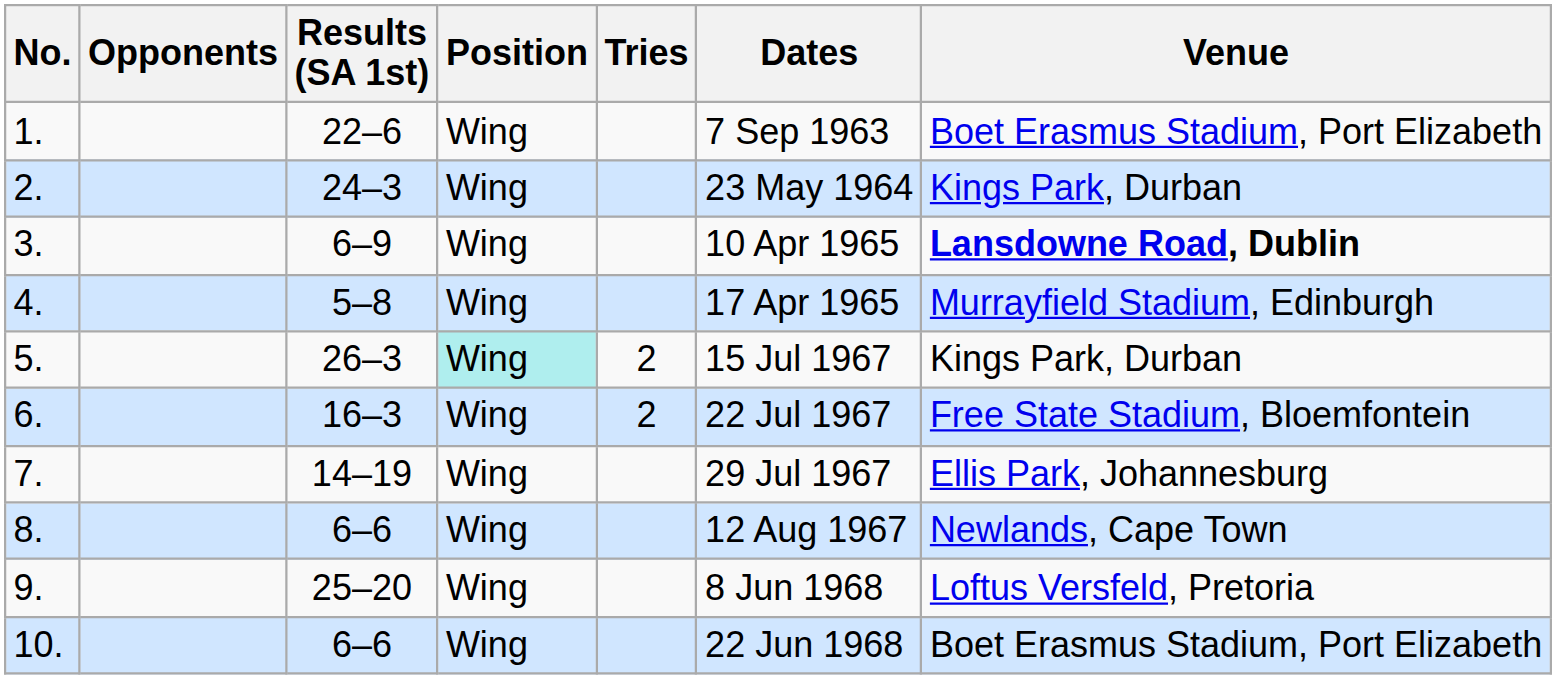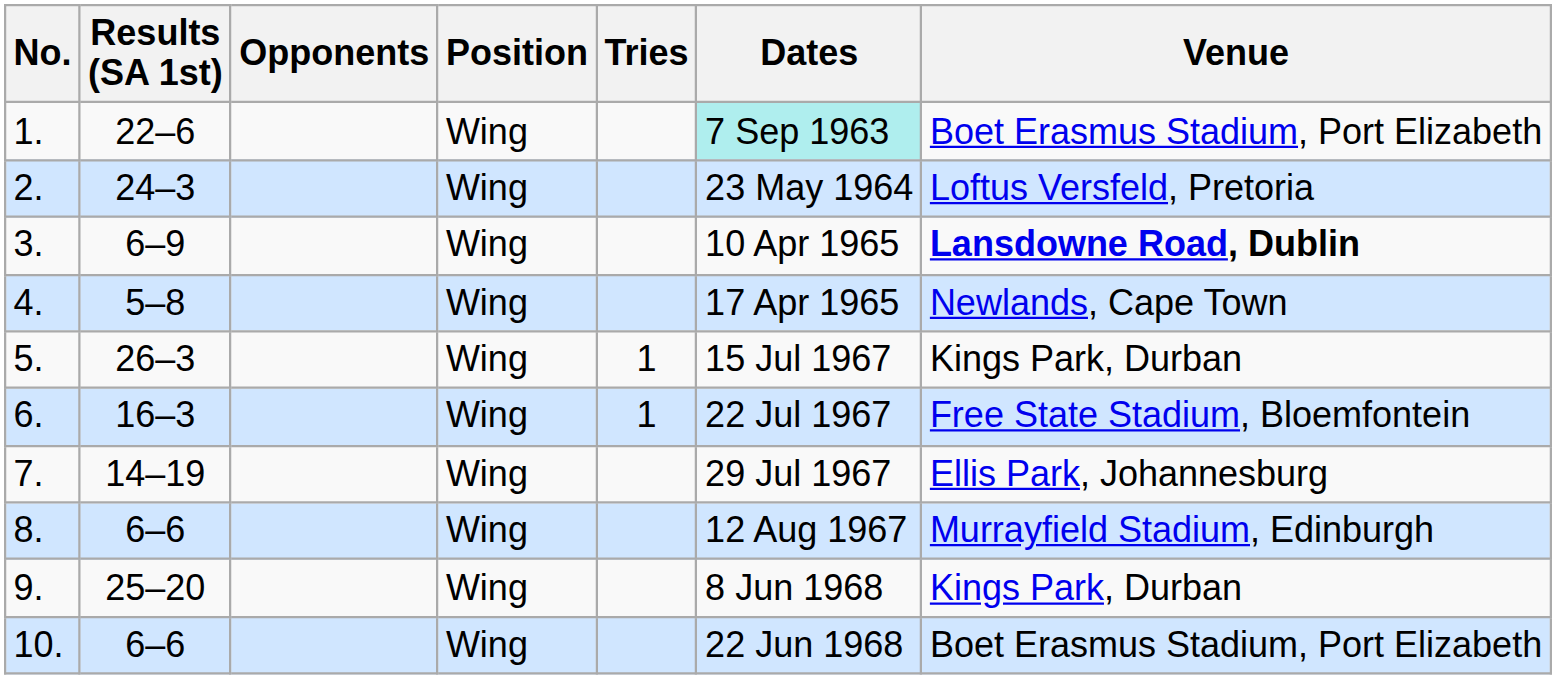columns swapped: Opponents <-> Results (SA 1st)
1. | Dates: no background -> paleturquoise background
2. | Venue: Kings Park, Durban -> Loftus Versfeld, Pretoria
4. | Venue: Murrayfield Stadium, Edinburgh -> Newlands, Cape Town
5. | Position: paleturquoise background -> no background
5. | Tries: 2 -> 1
6. | Tries: 2 -> 1
8. | Venue: Newlands, Cape Town -> Murrayfield Stadium, Edinburgh
9. | Venue: Loftus Versfeld, Pretoria -> Kings Park, Durban
